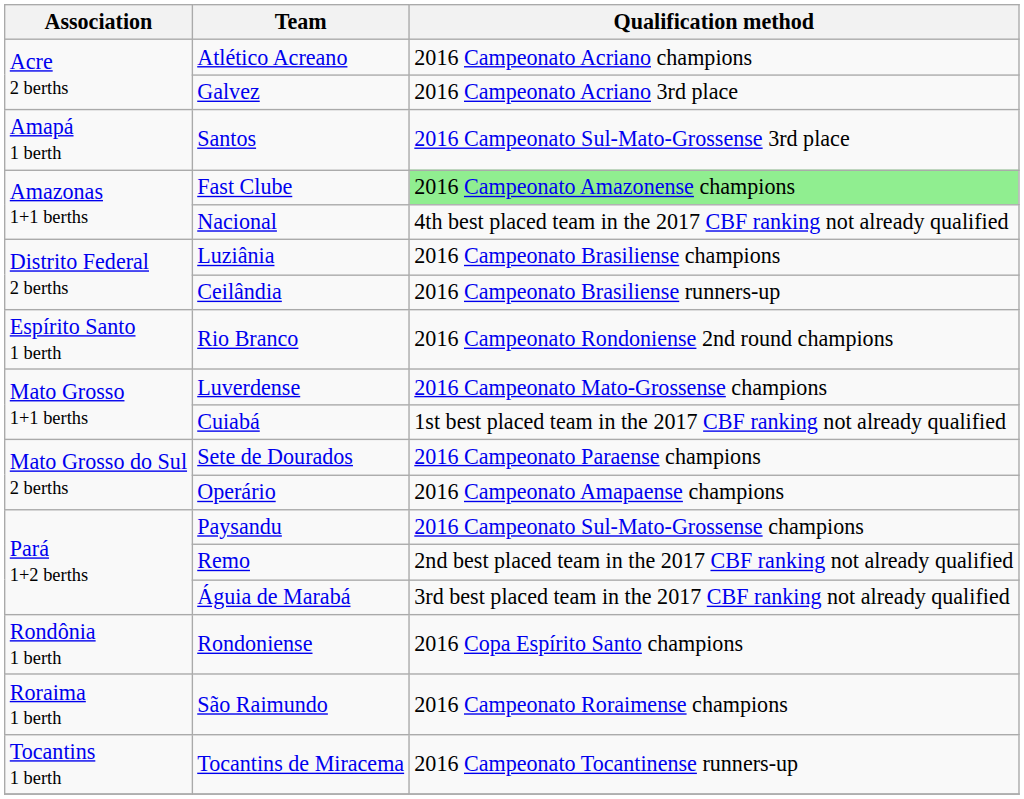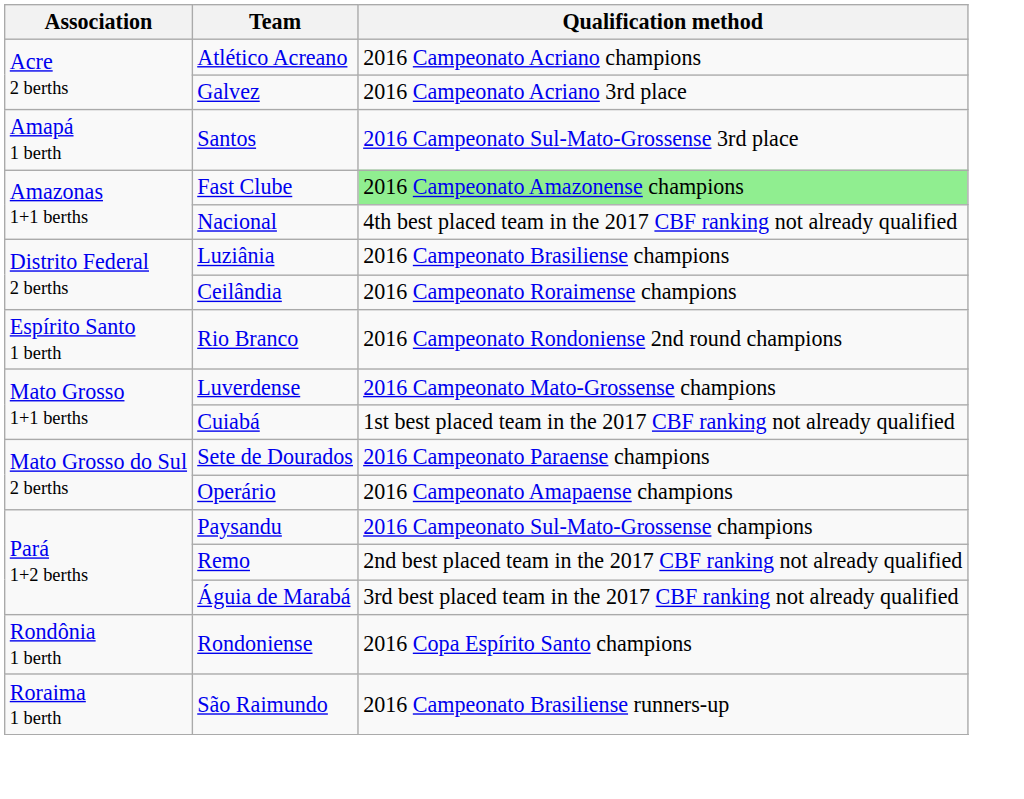Ceilândia | Qualification method: 2016 Campeonato Brasiliense runners-up -> 2016 Campeonato Roraimense champions
São Raimundo | Qualification method: 2016 Campeonato Roraimense champions -> 2016 Campeonato Brasiliense runners-up
- row: Tocantins 1 berth | Tocantins de Miracema | 2016 Campeonato Tocantinense runners-up
